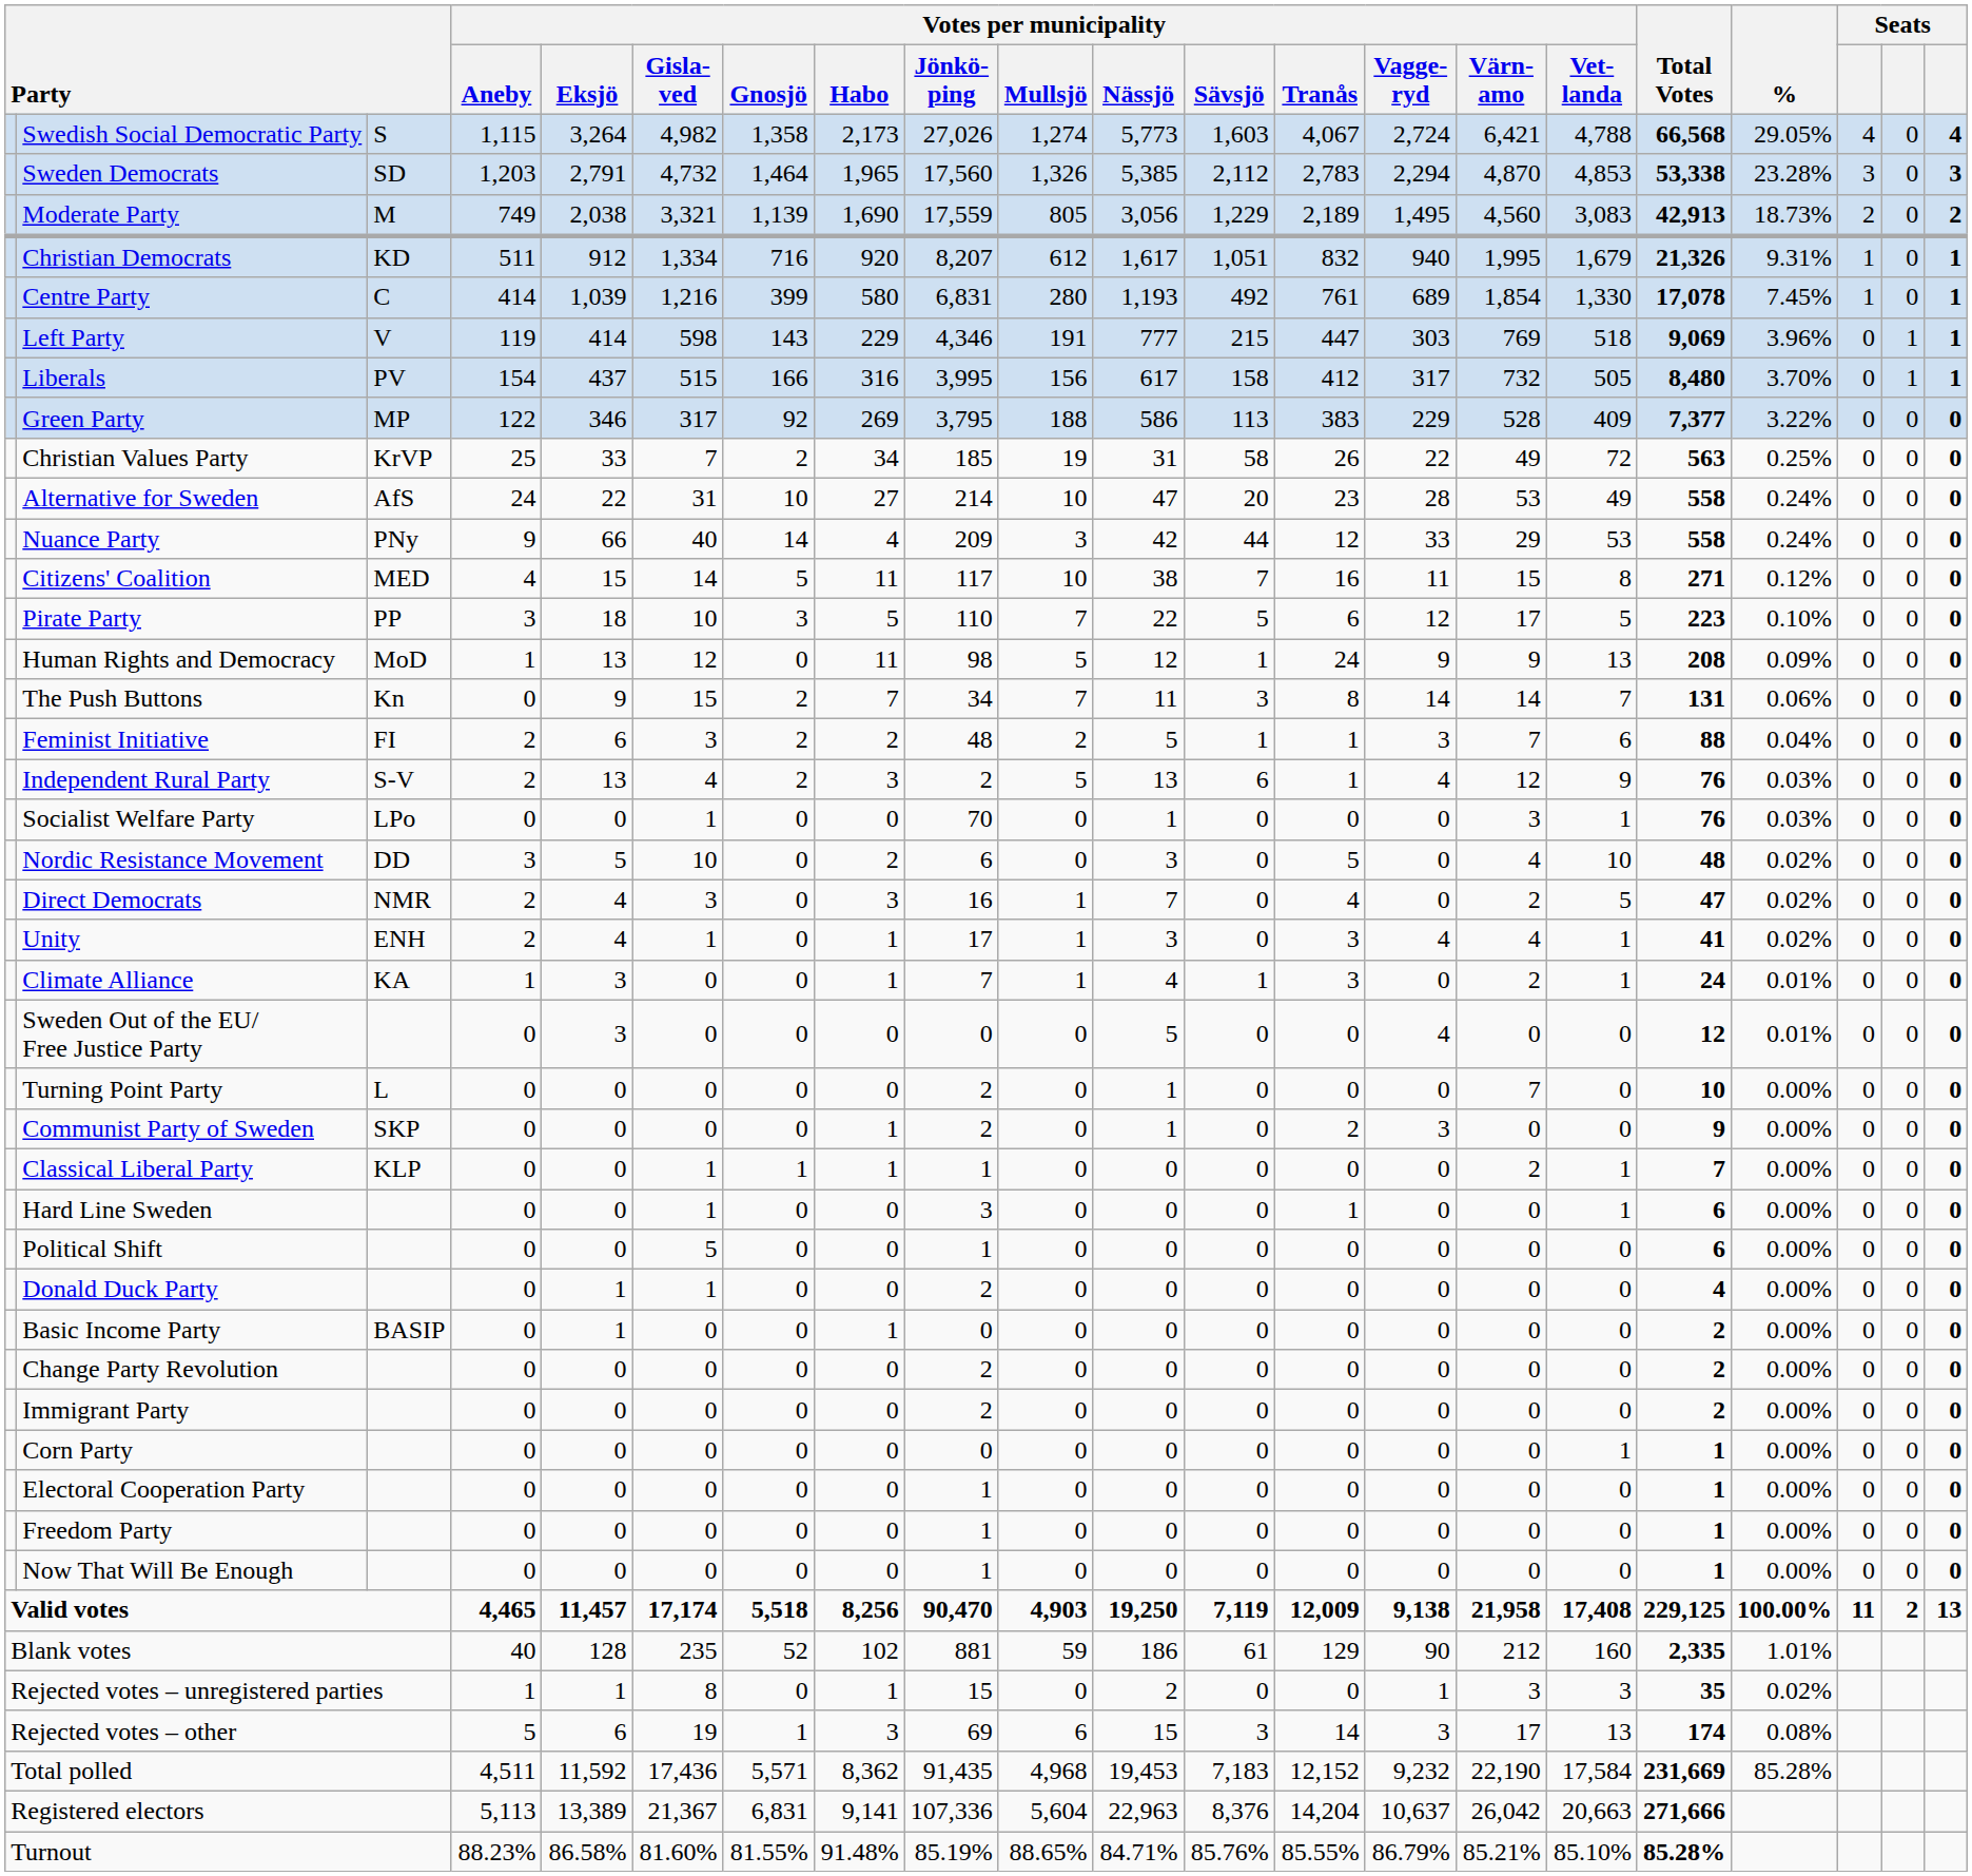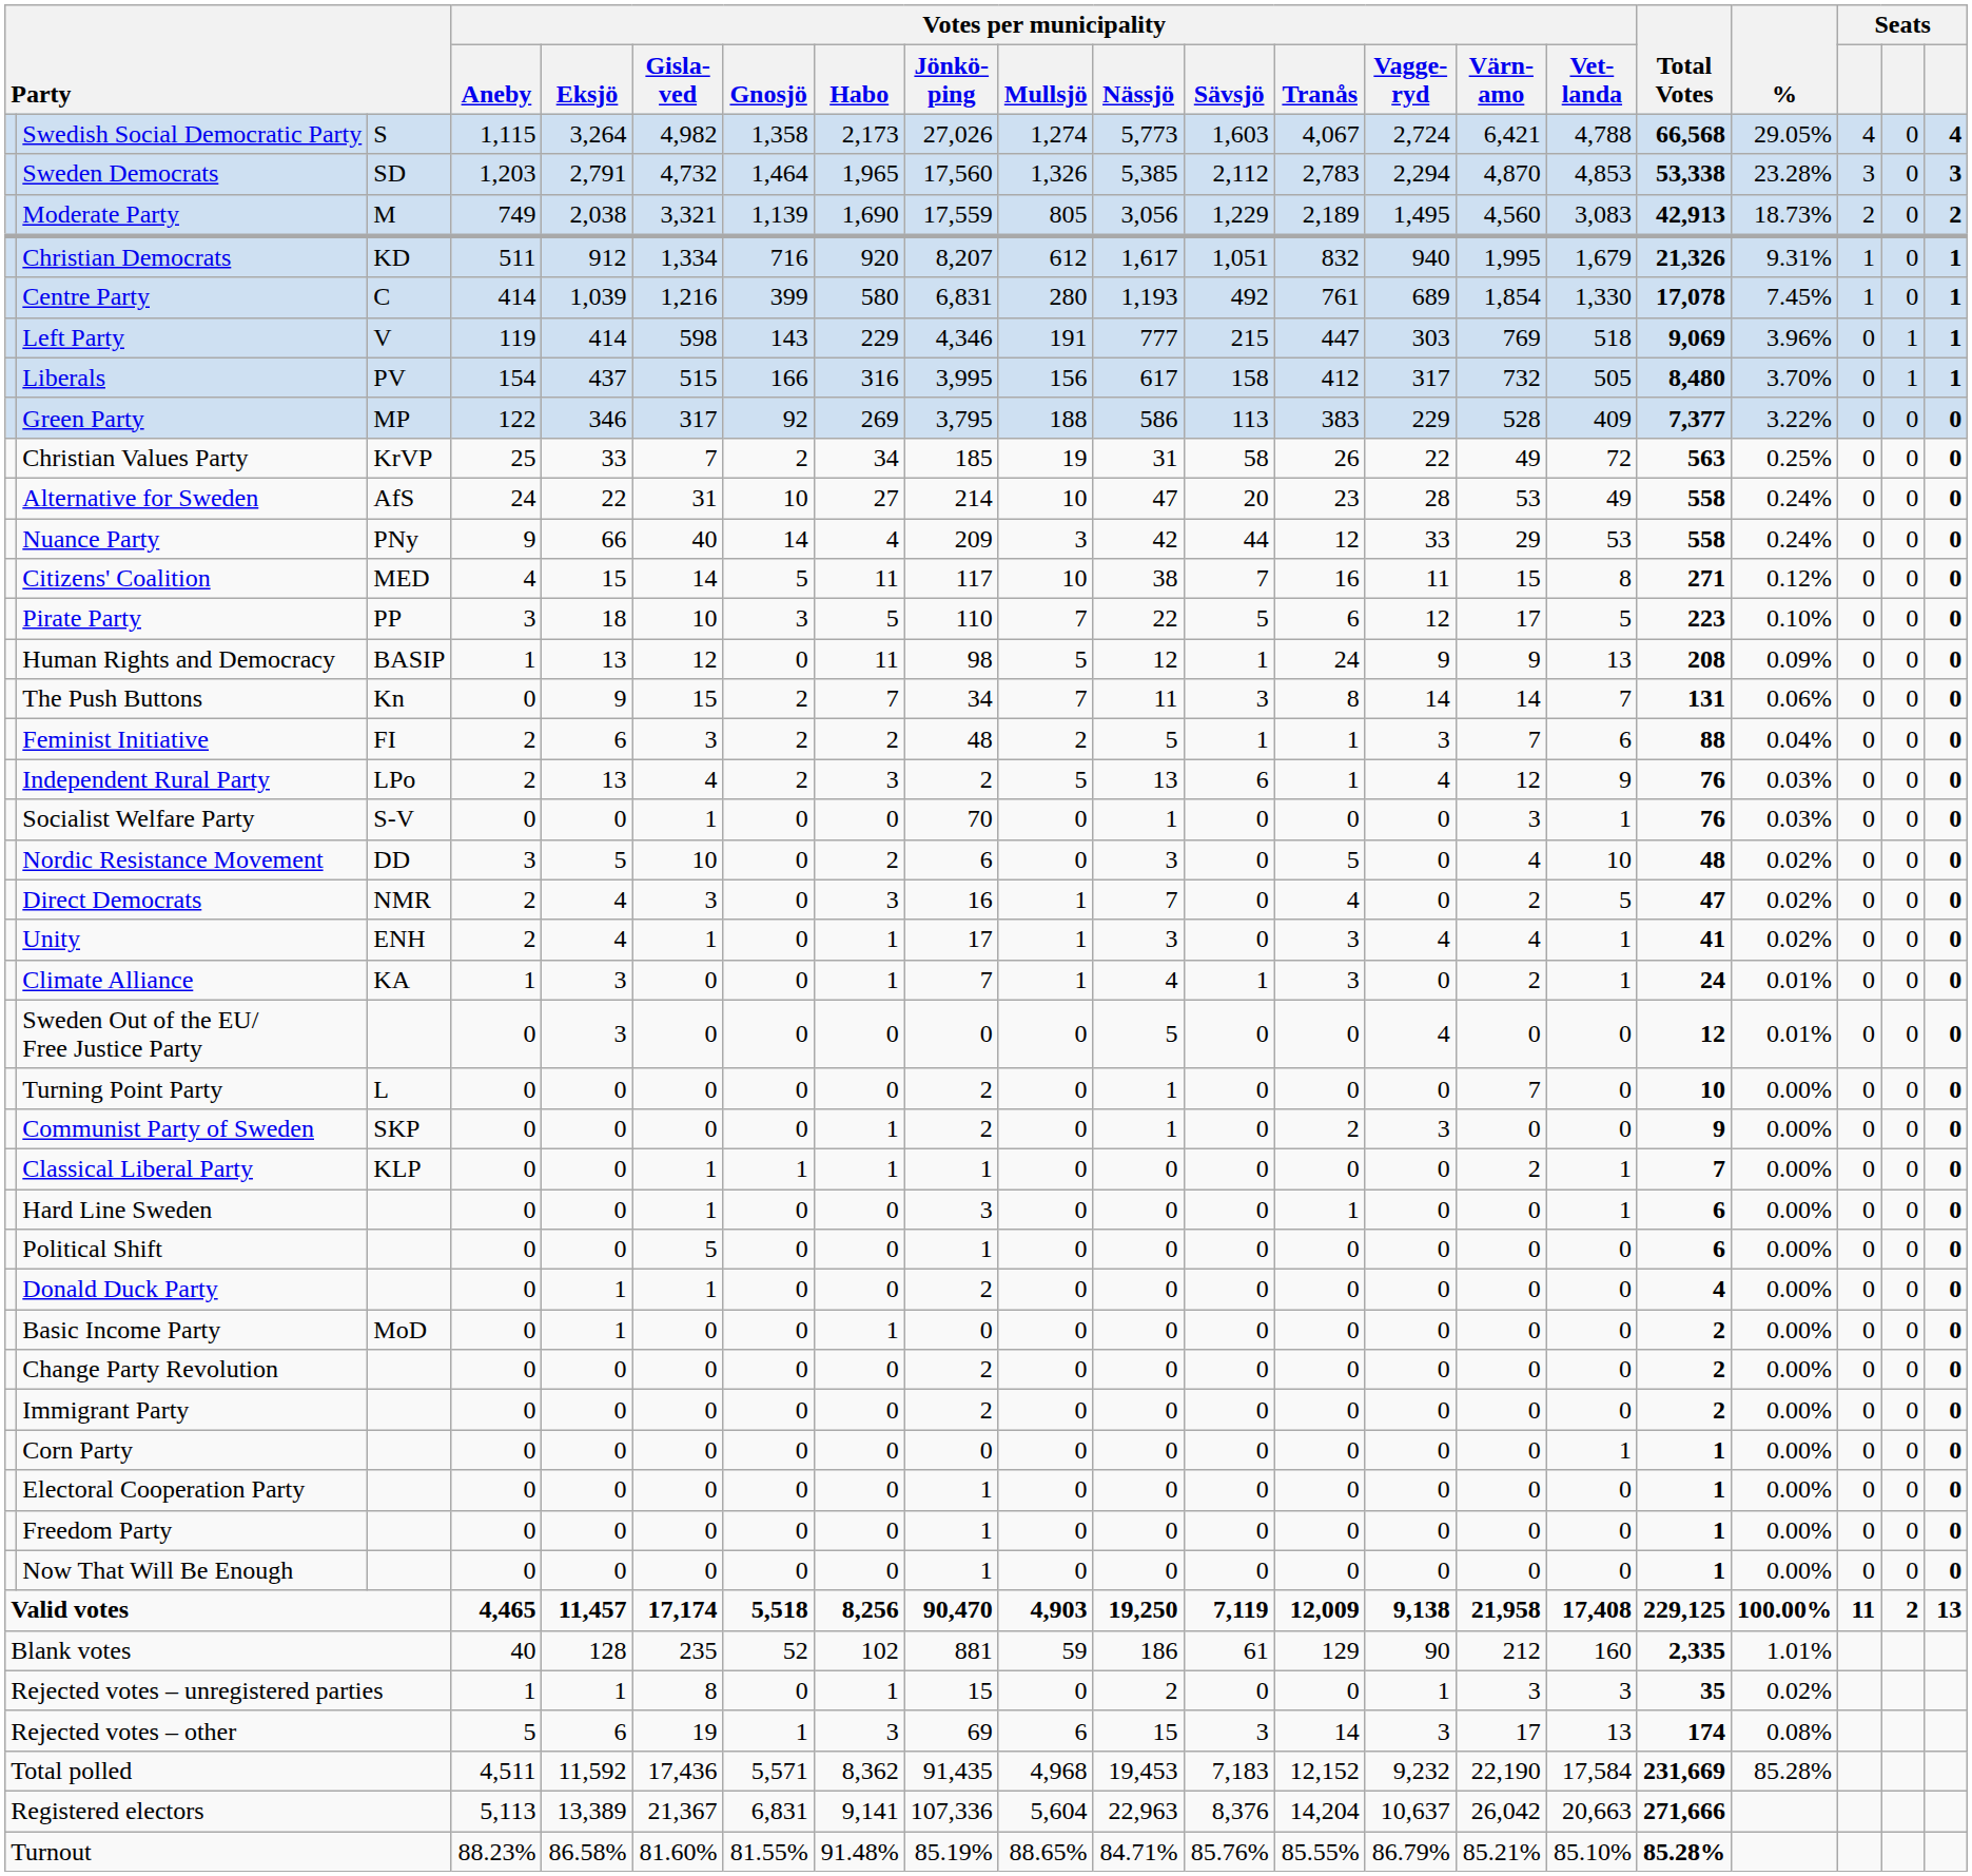Human Rights and Democracy | column 3: MoD -> BASIP
Independent Rural Party | column 3: S-V -> LPo
Socialist Welfare Party | column 3: LPo -> S-V
Basic Income Party | column 3: BASIP -> MoD
